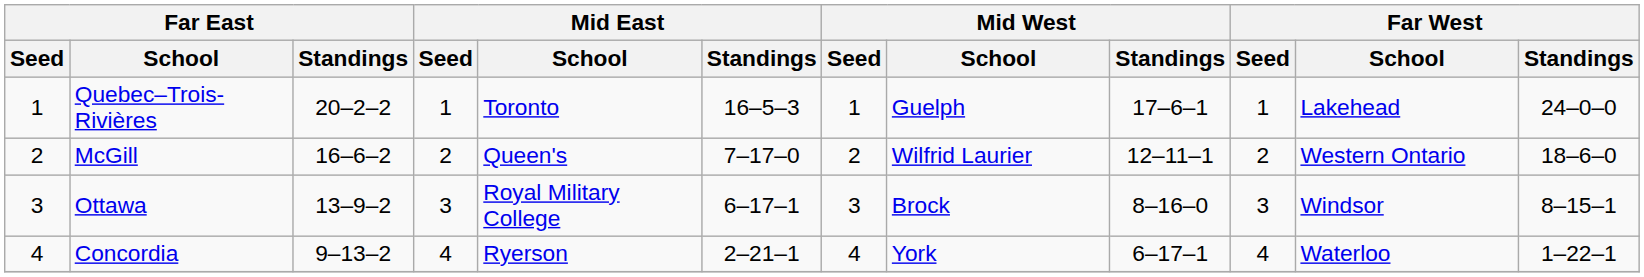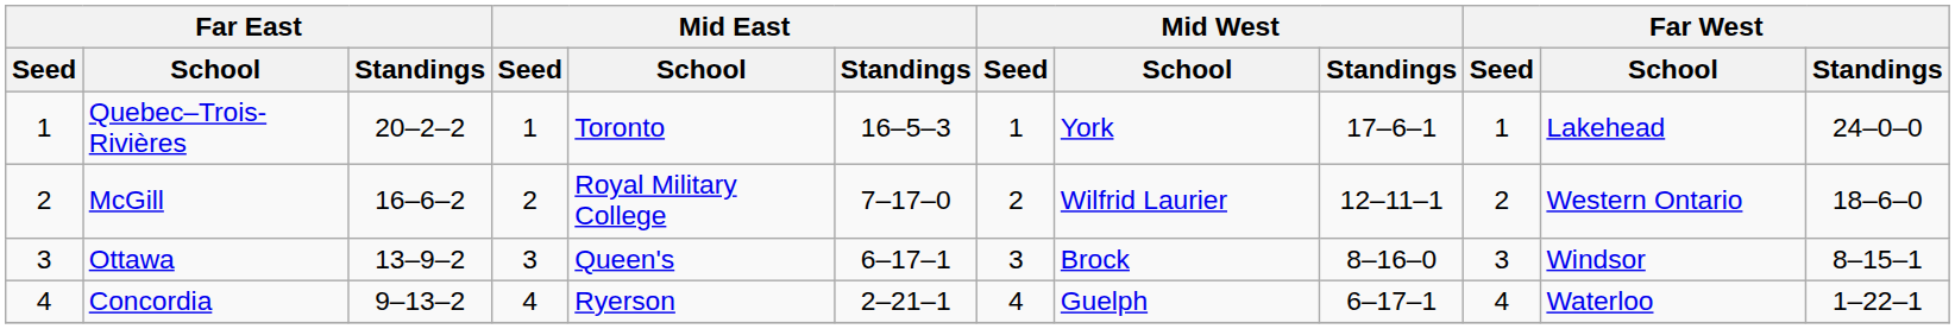Quebec–Trois-Rivières | Mid West / School: Guelph -> York
McGill | Mid East / School: Queen's -> Royal Military College
Ottawa | Mid East / School: Royal Military College -> Queen's
Concordia | Mid West / School: York -> Guelph
